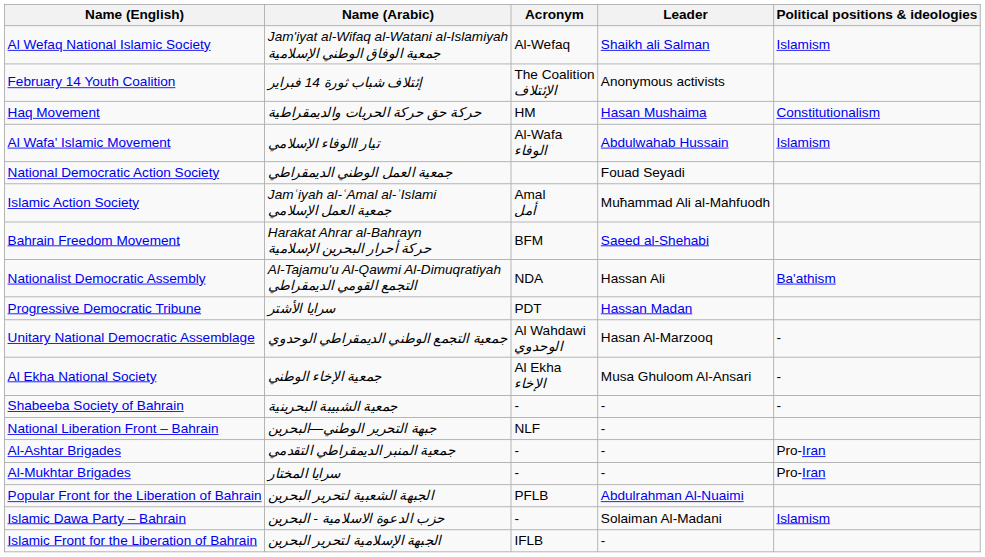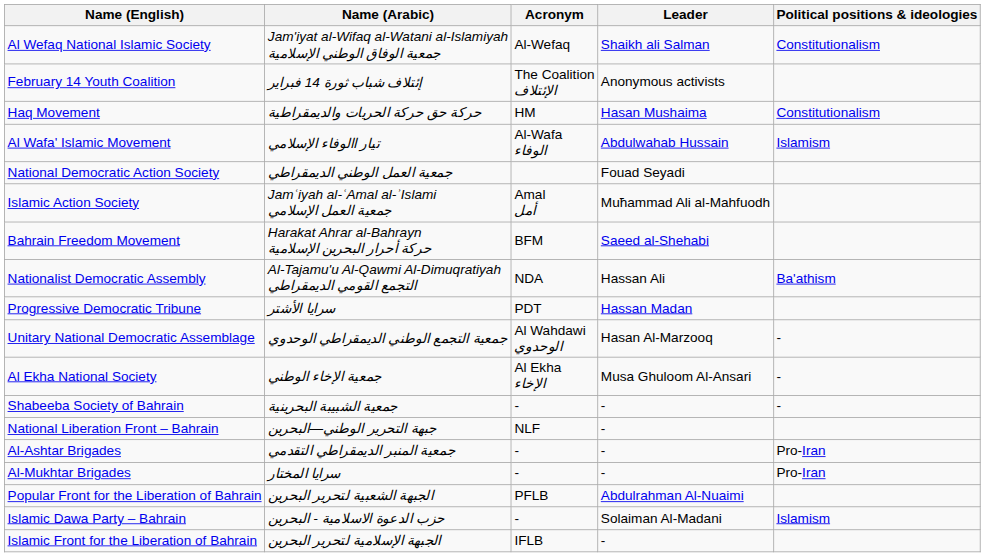Al Wefaq National Islamic Society | Political positions & ideologies: Islamism -> Constitutionalism
